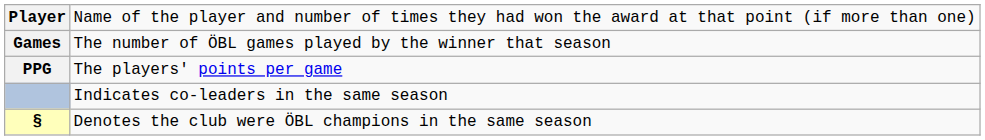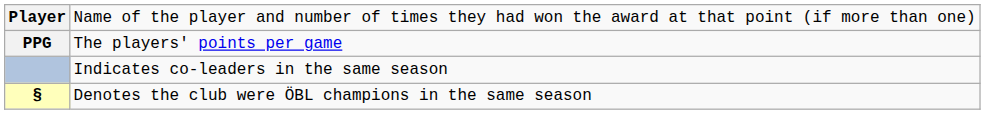- row: Games | The number of ÖBL games played by the winner that season
